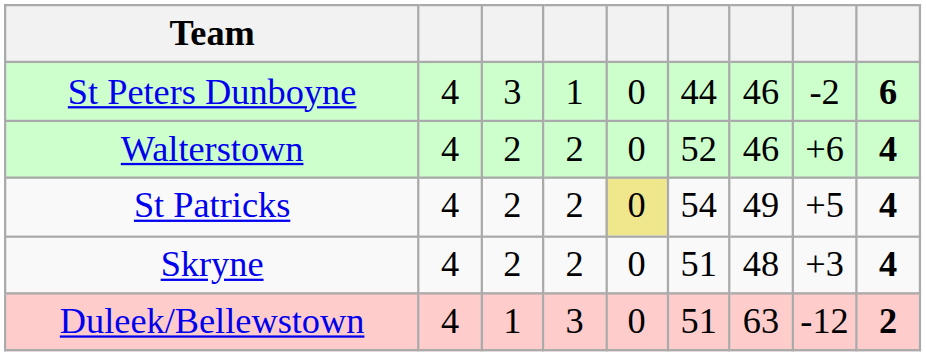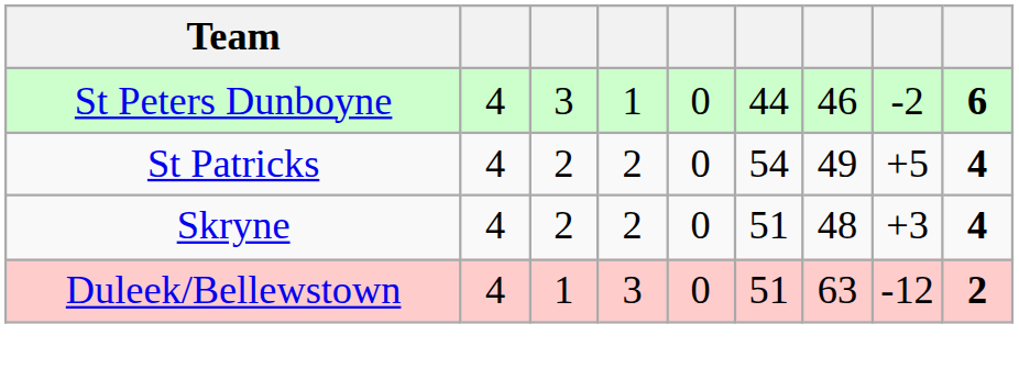- row: Walterstown | 4 | 2 | 2 | 0 | 52 | 46 | +6 | 4
St Patricks | column 5: khaki background -> no background
